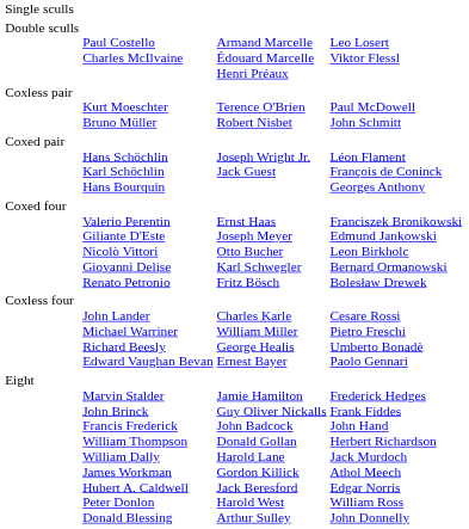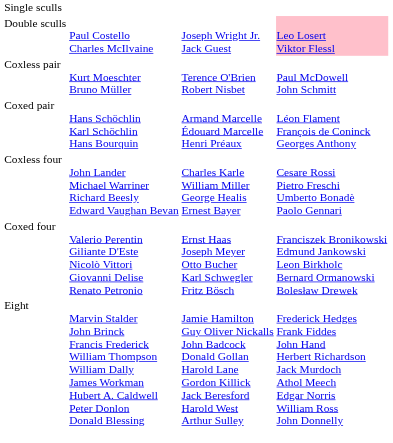Double sculls | column 3: Armand Marcelle Édouard Marcelle Henri Préaux -> Joseph Wright Jr. Jack Guest
Double sculls | column 4: no background -> pink background
Coxed pair | column 3: Joseph Wright Jr. Jack Guest -> Armand Marcelle Édouard Marcelle Henri Préaux
rows swapped: Coxless four <-> Coxed four
